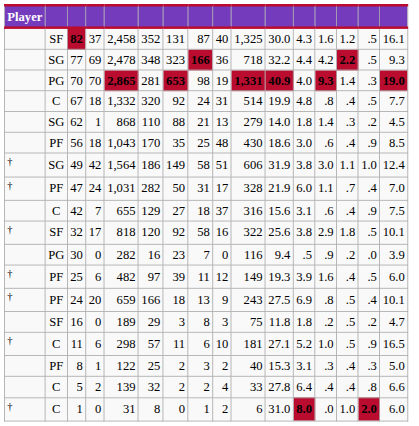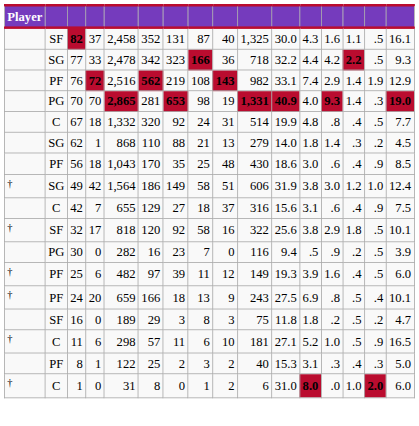82 | column 14: 1.2 -> 1.1
77 | column 4: 69 -> 33
77 | column 6: 348 -> 342
+ row: PF | 76 | 72 | 2,516 | 562 | 219 | 108 | 143 | 982 | 33.1 | 7.4 | 2.9 | 1.4 | 1.9 | 12.9
49 | column 14: 1.1 -> 1.2
- row: † | PF | 47 | 24 | 1,031 | 282 | 50 | 31 | 17 | 328 | 21.9 | 6.0 | 1.1 | .7 | .4 | 7.0
30 | column 15: .0 -> .5
- row: C | 5 | 2 | 139 | 32 | 2 | 2 | 4 | 33 | 27.8 | 6.4 | .4 | .4 | .8 | 6.6
